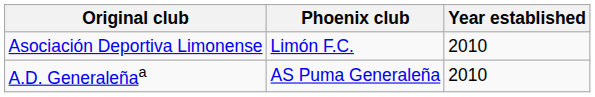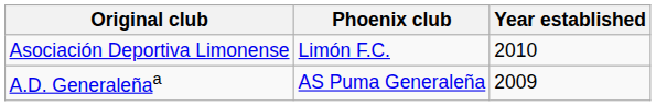A.D. Generaleñaa | Year established: 2010 -> 2009
